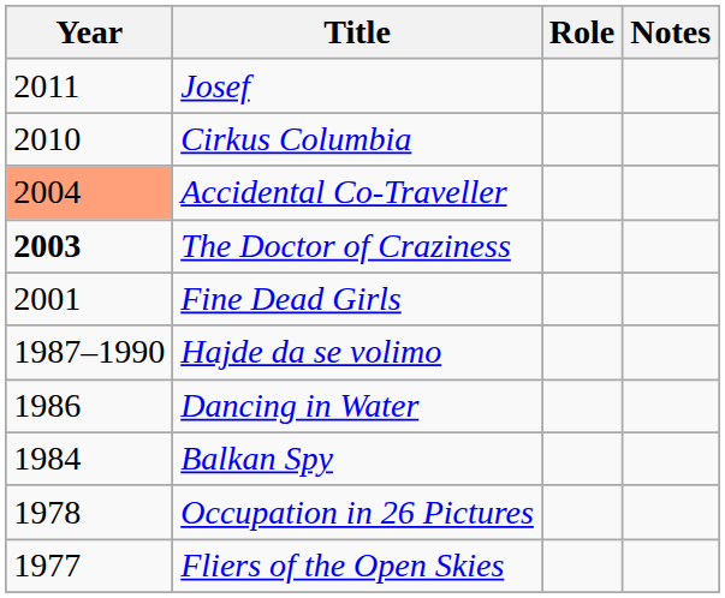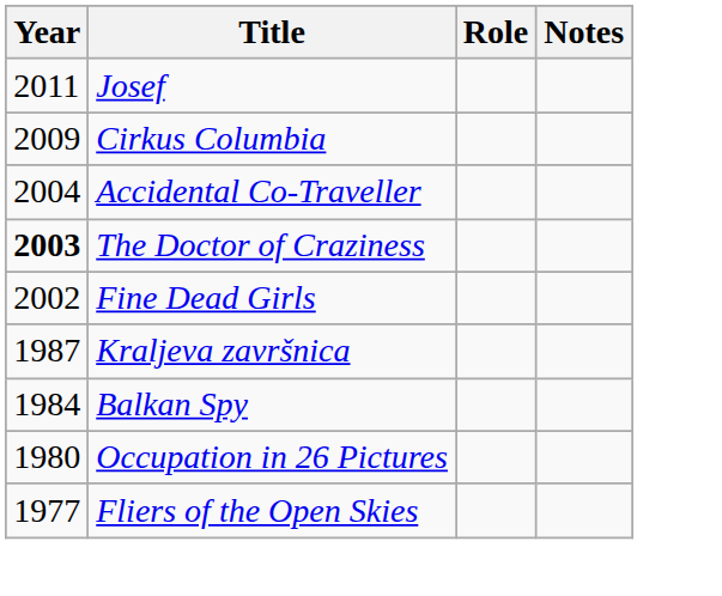Cirkus Columbia | Year: 2010 -> 2009
Accidental Co-Traveller | Year: lightsalmon background -> no background
Fine Dead Girls | Year: 2001 -> 2002
- row: 1987–1990 | Hajde da se volimo
+ row: 1987 | Kraljeva završnica
- row: 1986 | Dancing in Water
Occupation in 26 Pictures | Year: 1978 -> 1980
